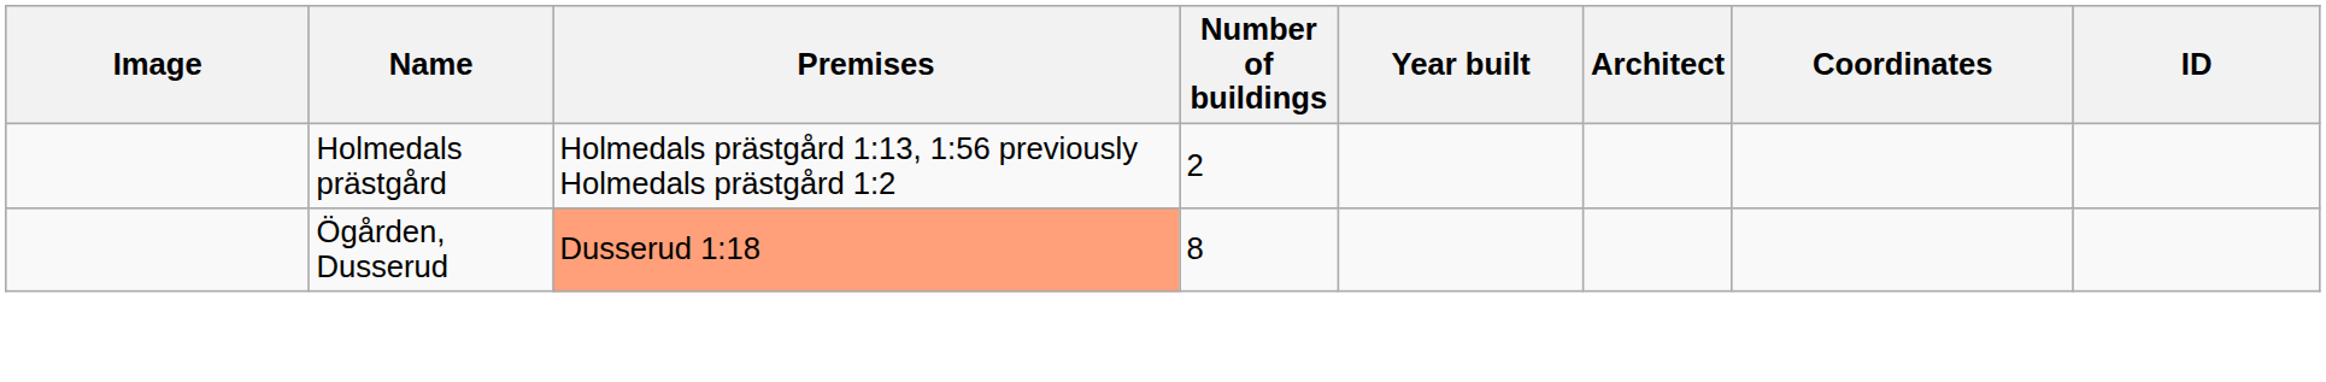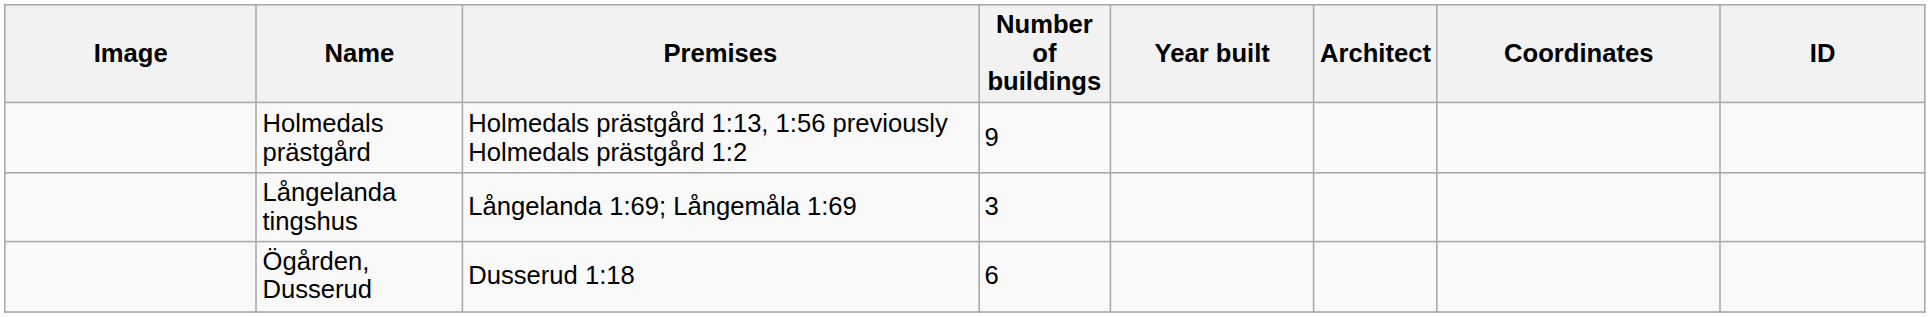Holmedals prästgård | Number of buildings: 2 -> 9
+ row: Långelanda tingshus | Långelanda 1:69; Långemåla 1:69 | 3
Ögården, Dusserud | Premises: lightsalmon background -> no background
Ögården, Dusserud | Number of buildings: 8 -> 6
